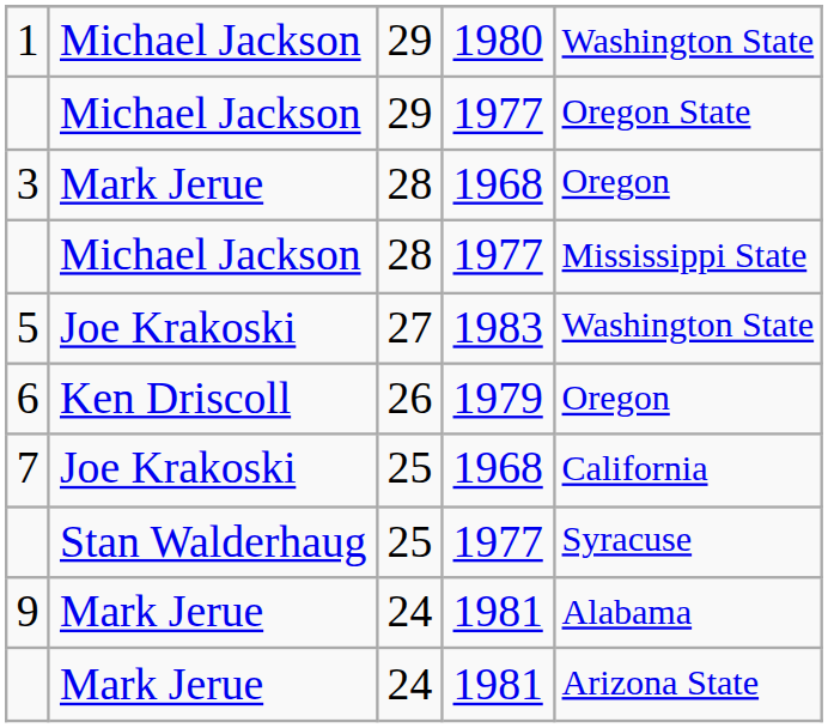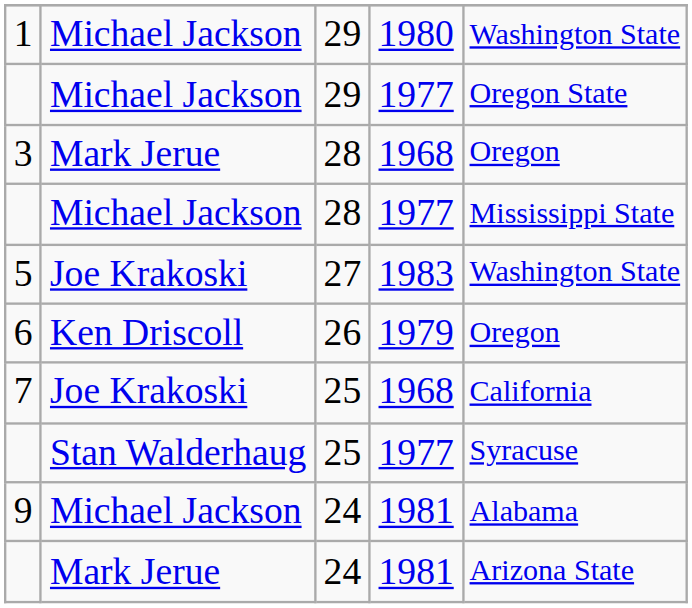9 | column 2: Mark Jerue -> Michael Jackson
